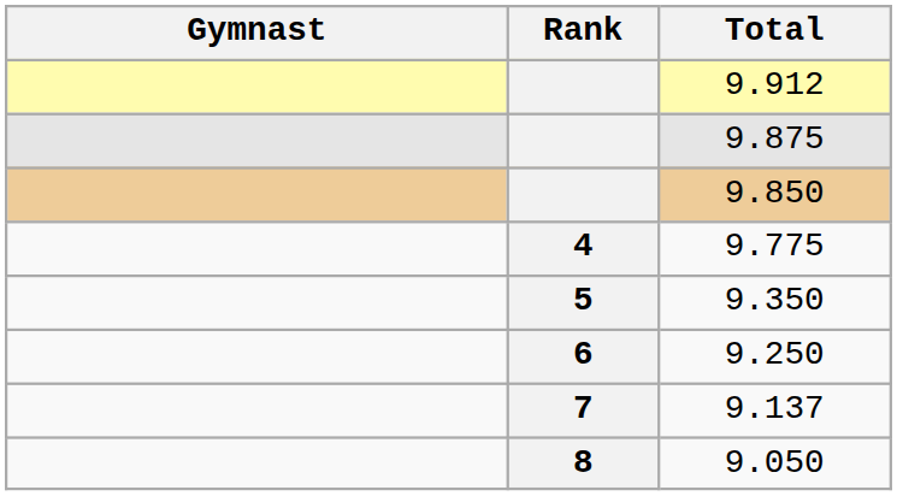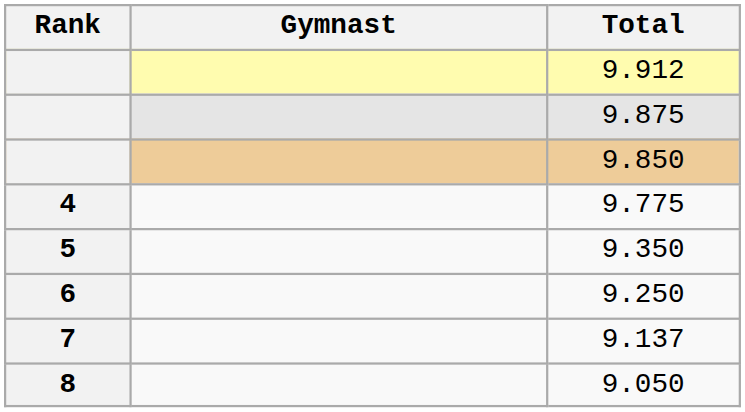columns swapped: Rank <-> Gymnast
